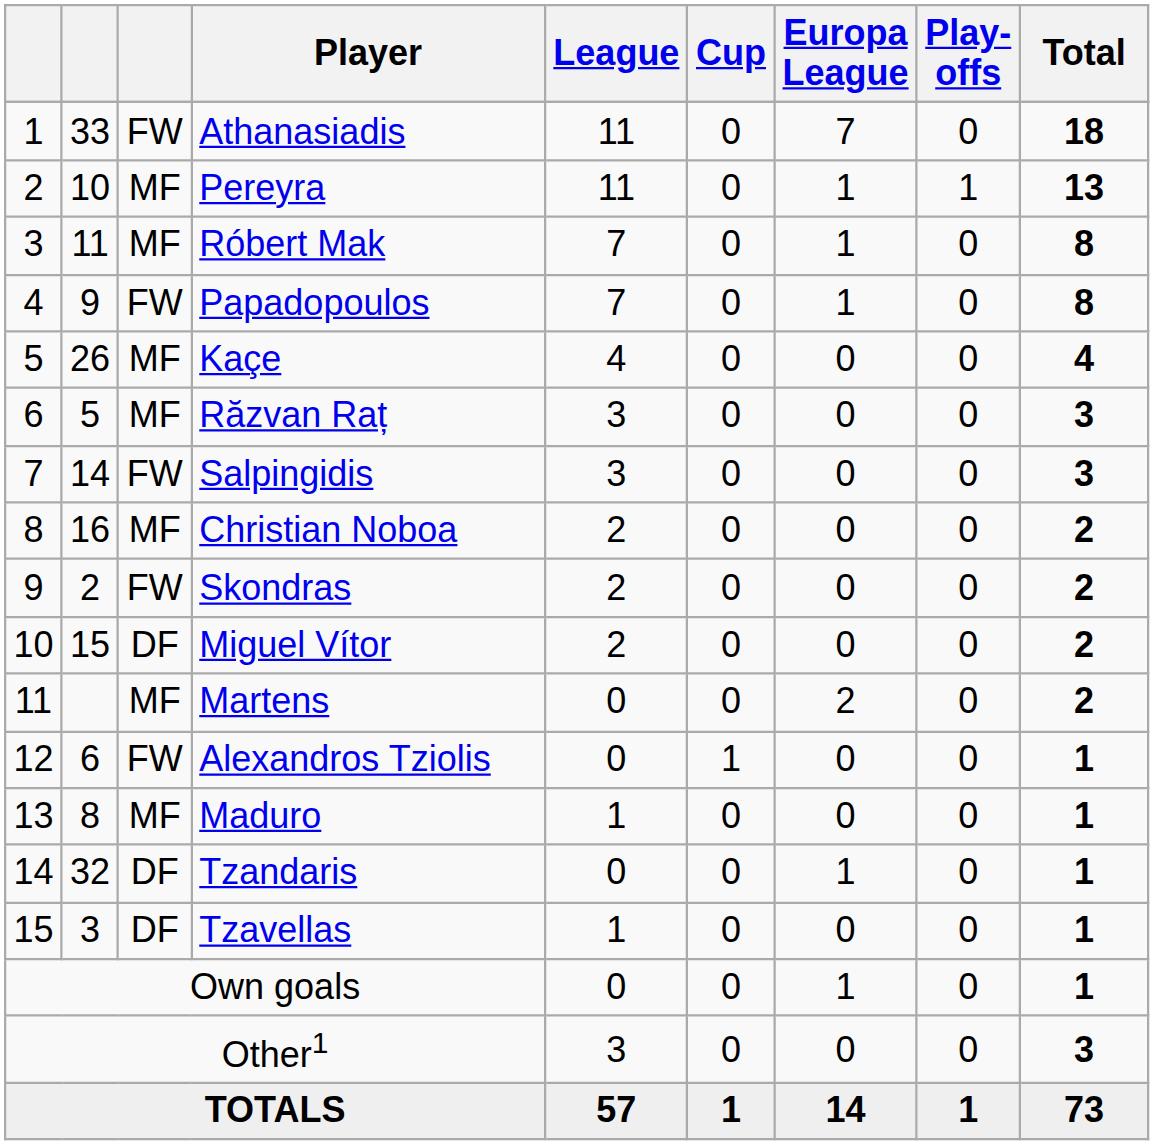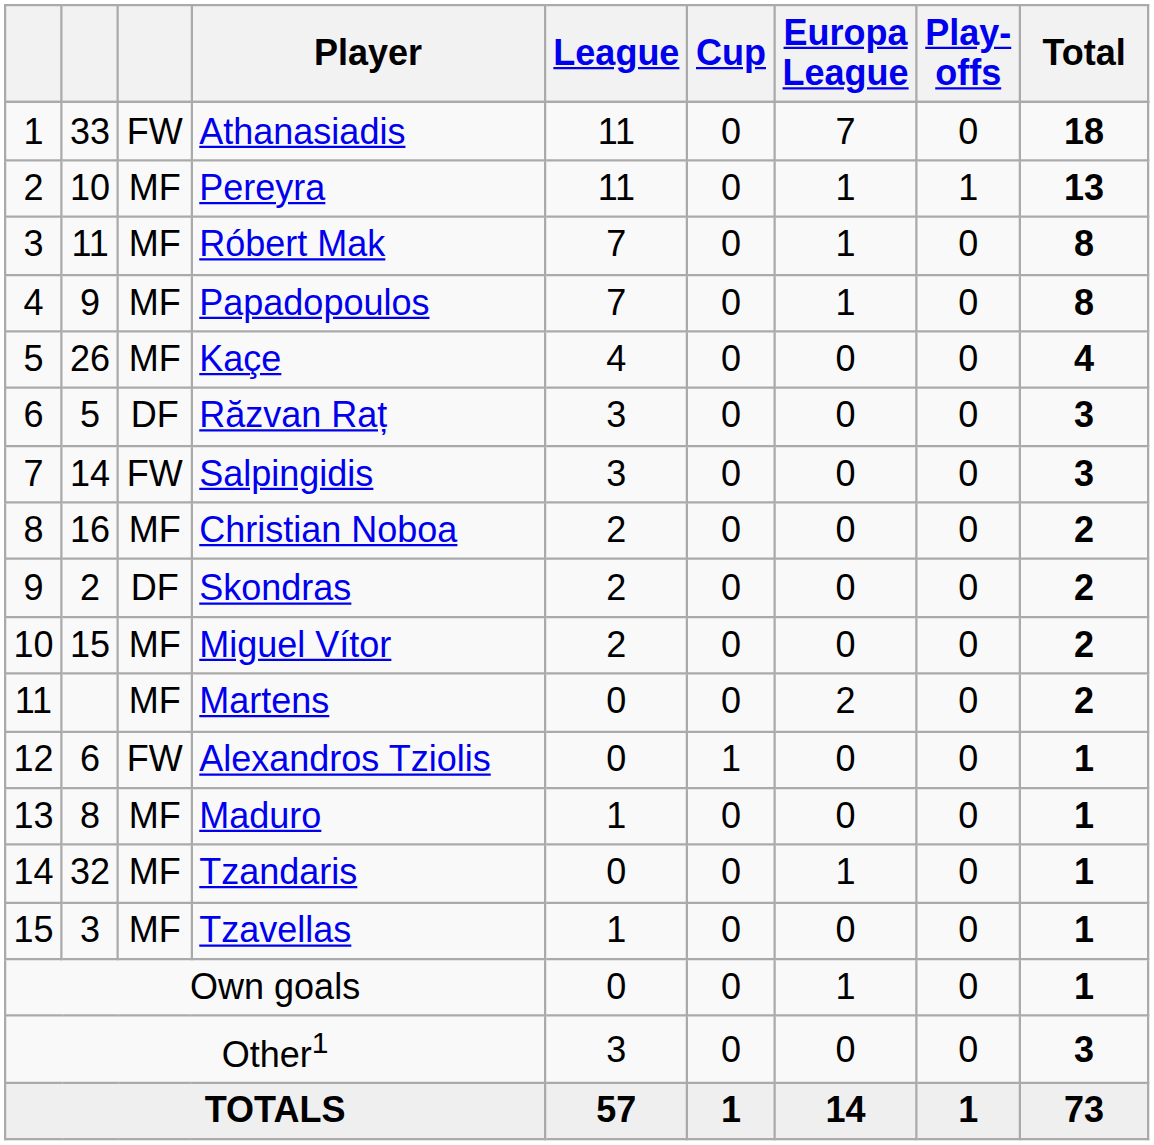Papadopoulos | column 3: FW -> MF
Răzvan Raț | column 3: MF -> DF
Skondras | column 3: FW -> DF
Miguel Vítor | column 3: DF -> MF
Tzandaris | column 3: DF -> MF
Tzavellas | column 3: DF -> MF
